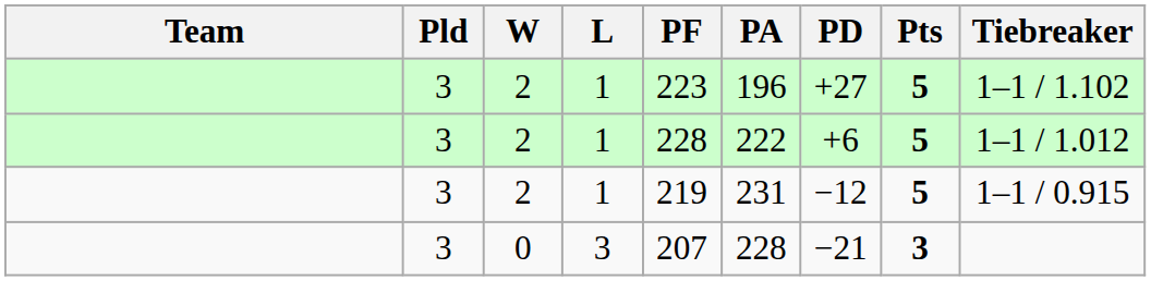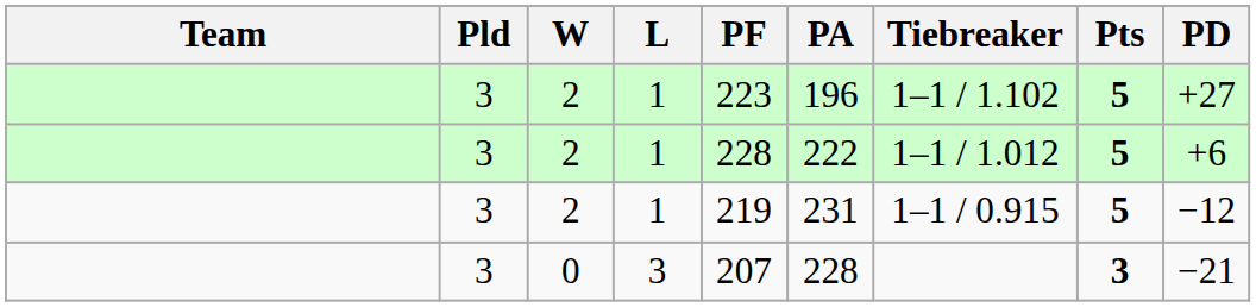columns swapped: PD <-> Tiebreaker
